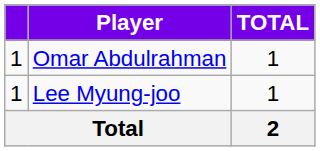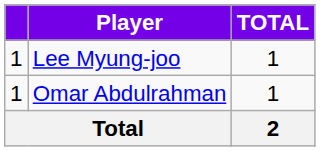rows swapped: Lee Myung-joo <-> Omar Abdulrahman
